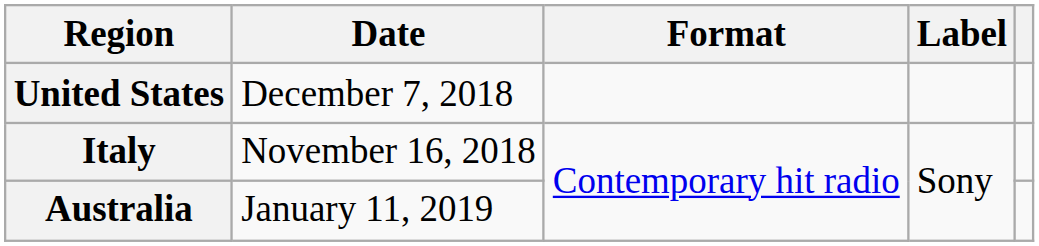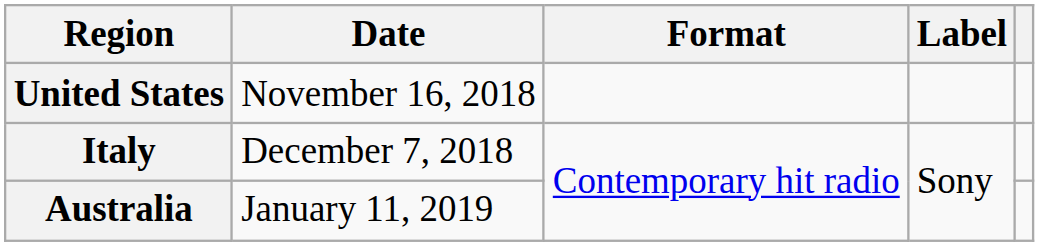United States | Date: December 7, 2018 -> November 16, 2018
Italy | Date: November 16, 2018 -> December 7, 2018
